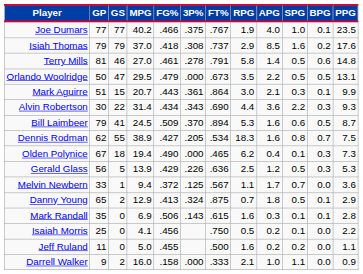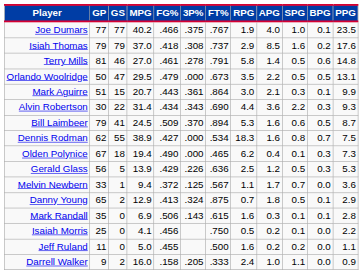Dennis Rodman | 3P%: .205 -> .000
Darrell Walker | 3P%: .000 -> .205
Darrell Walker | RPG: 2.1 -> 2.4
